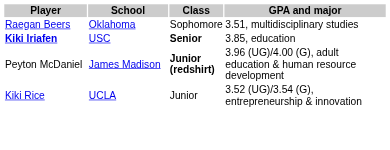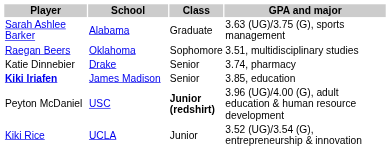+ row: Sarah Ashlee Barker | Alabama | Graduate | 3.63 (UG)/3.75 (G), sports management
+ row: Katie Dinnebier | Drake | Senior | 3.74, pharmacy
Kiki Iriafen | School: USC -> James Madison
Kiki Iriafen | Class: bold -> normal
Peyton McDaniel | School: James Madison -> USC
